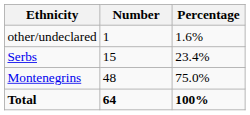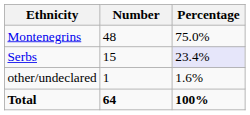rows swapped: Montenegrins <-> other/undeclared
Serbs | Percentage: no background -> lavender background
